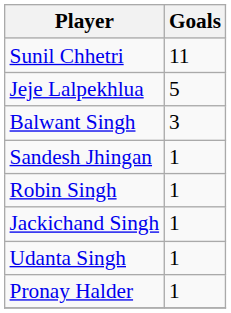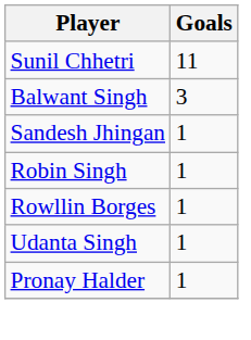- row: Jeje Lalpekhlua | 5
- row: Jackichand Singh | 1
+ row: Rowllin Borges | 1
